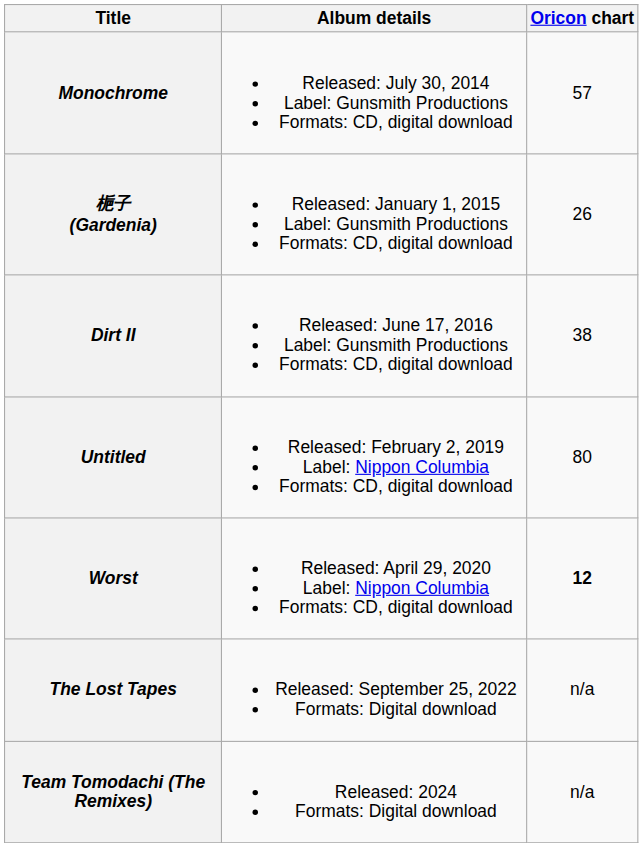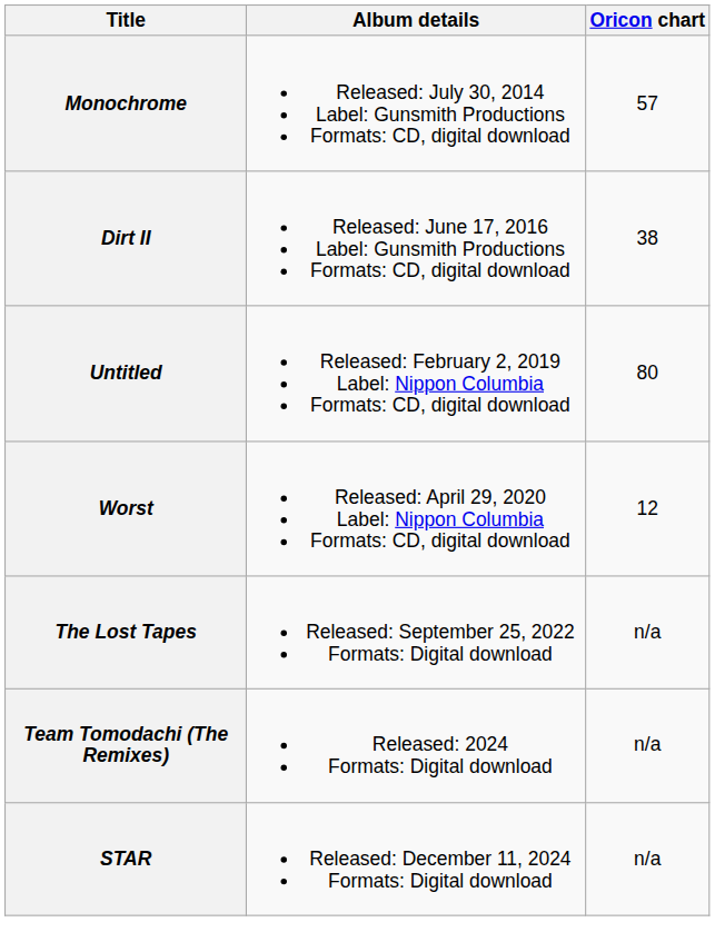- row: 梔子 (Gardenia) | Released: January 1, 2015 Label: Gunsmith Productions Formats: CD, digital download | 26
Worst | Oricon chart: bold -> normal
+ row: STAR | Released: December 11, 2024 Formats: Digital download | n/a
